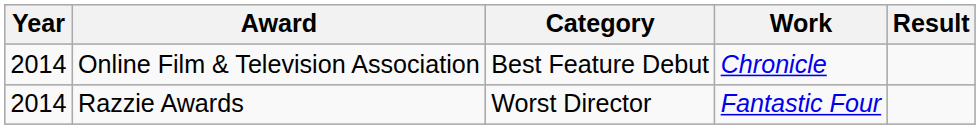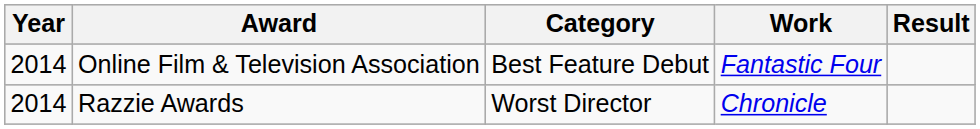Online Film & Television Association | Work: Chronicle -> Fantastic Four
Razzie Awards | Work: Fantastic Four -> Chronicle
